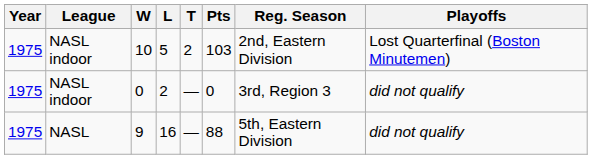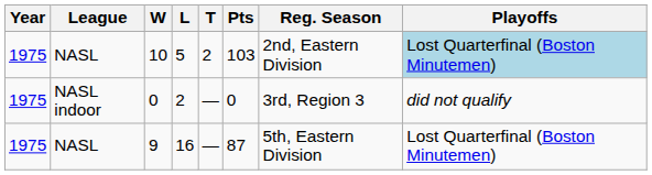10 | League: NASL indoor -> NASL
10 | Playoffs: no background -> lightblue background
9 | Pts: 88 -> 87
9 | Playoffs: did not qualify -> Lost Quarterfinal (Boston Minutemen)
